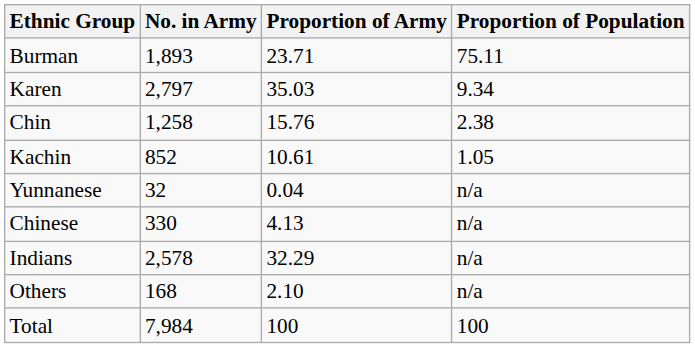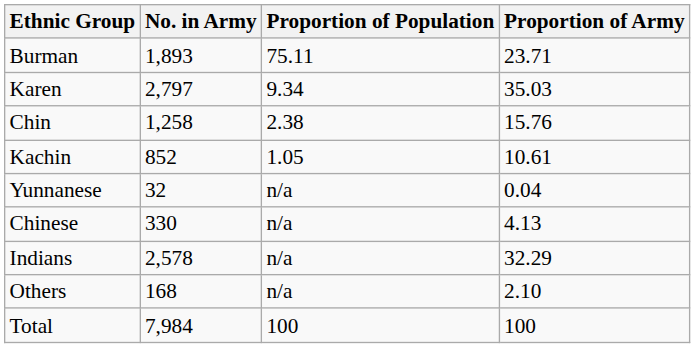columns swapped: Proportion of Army <-> Proportion of Population
